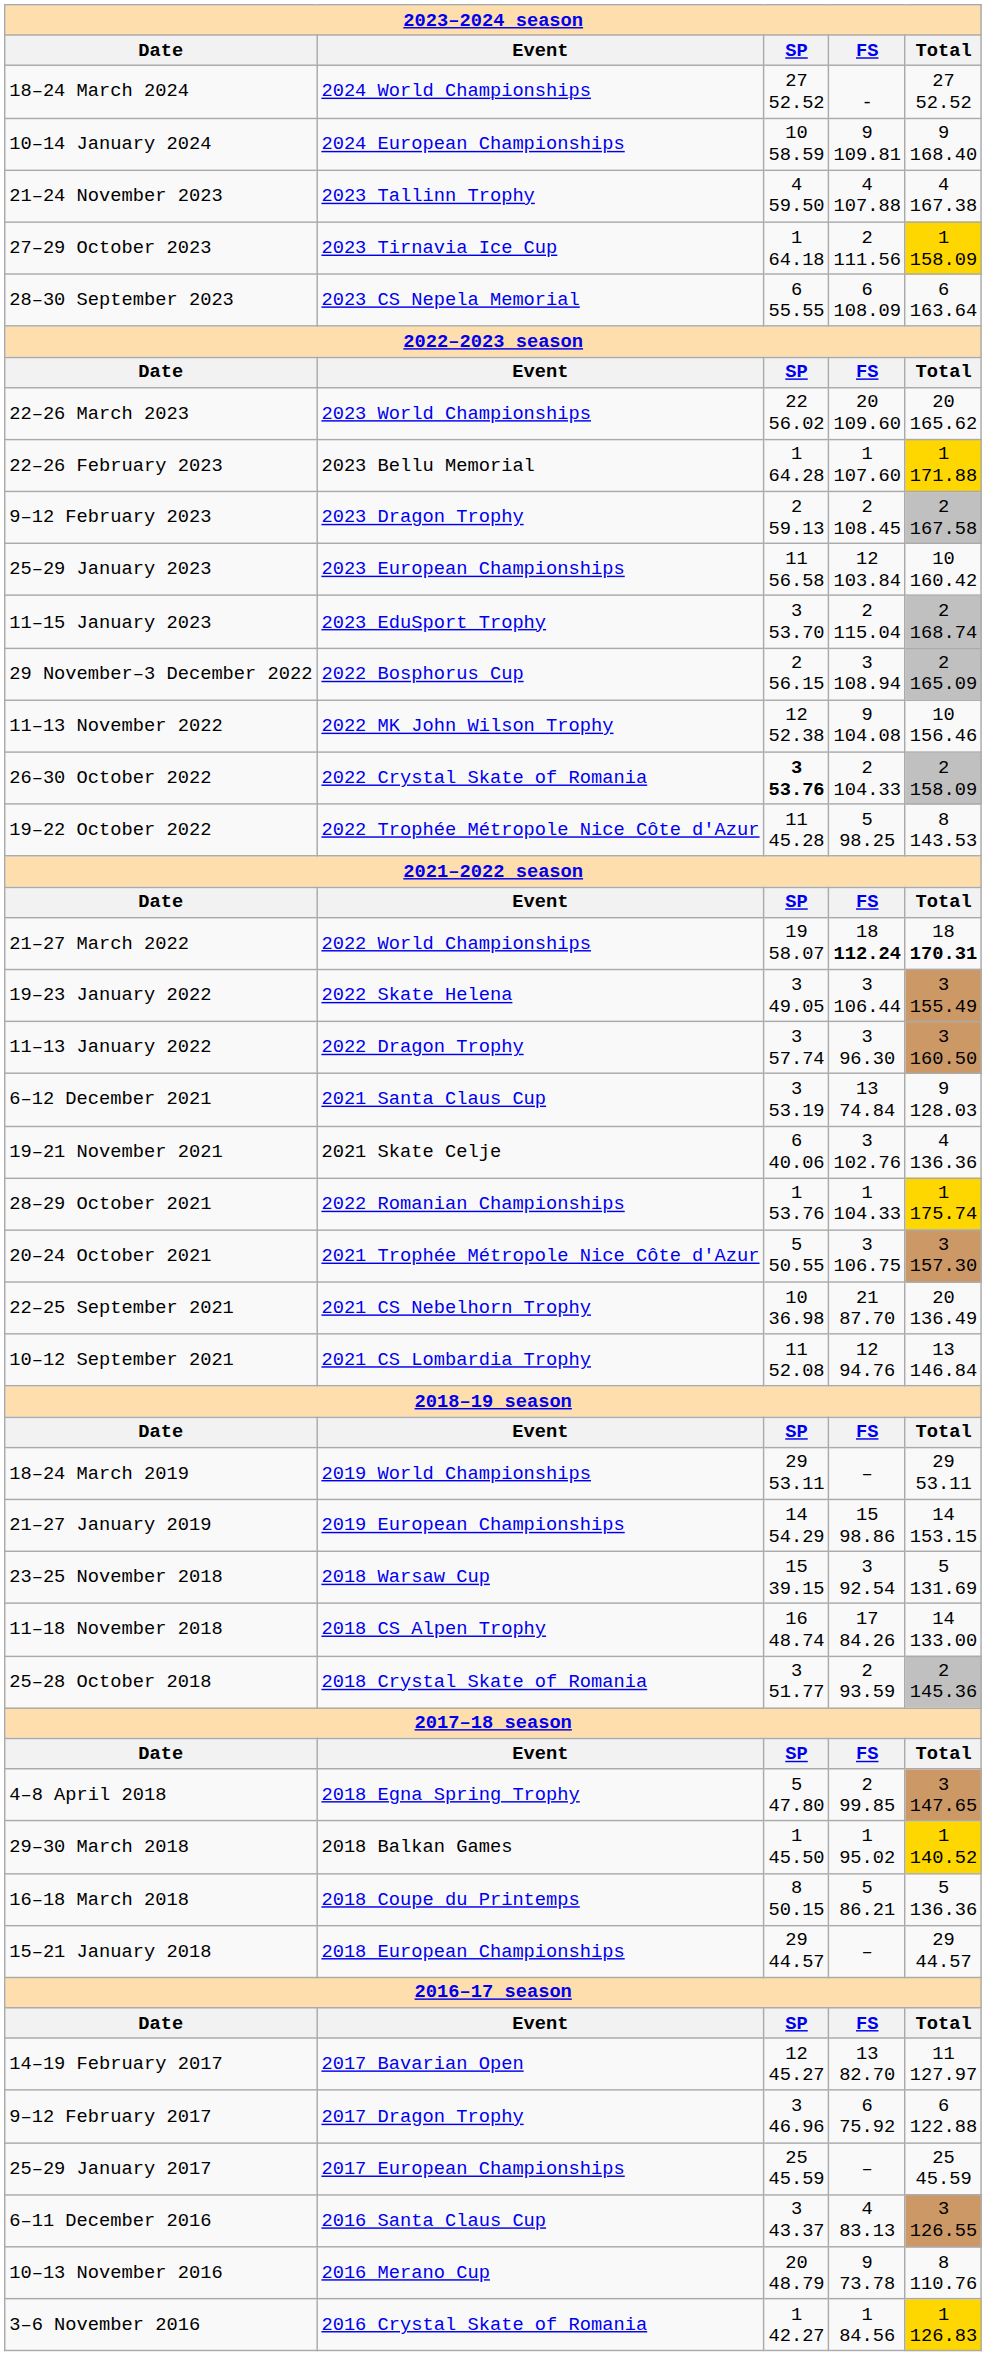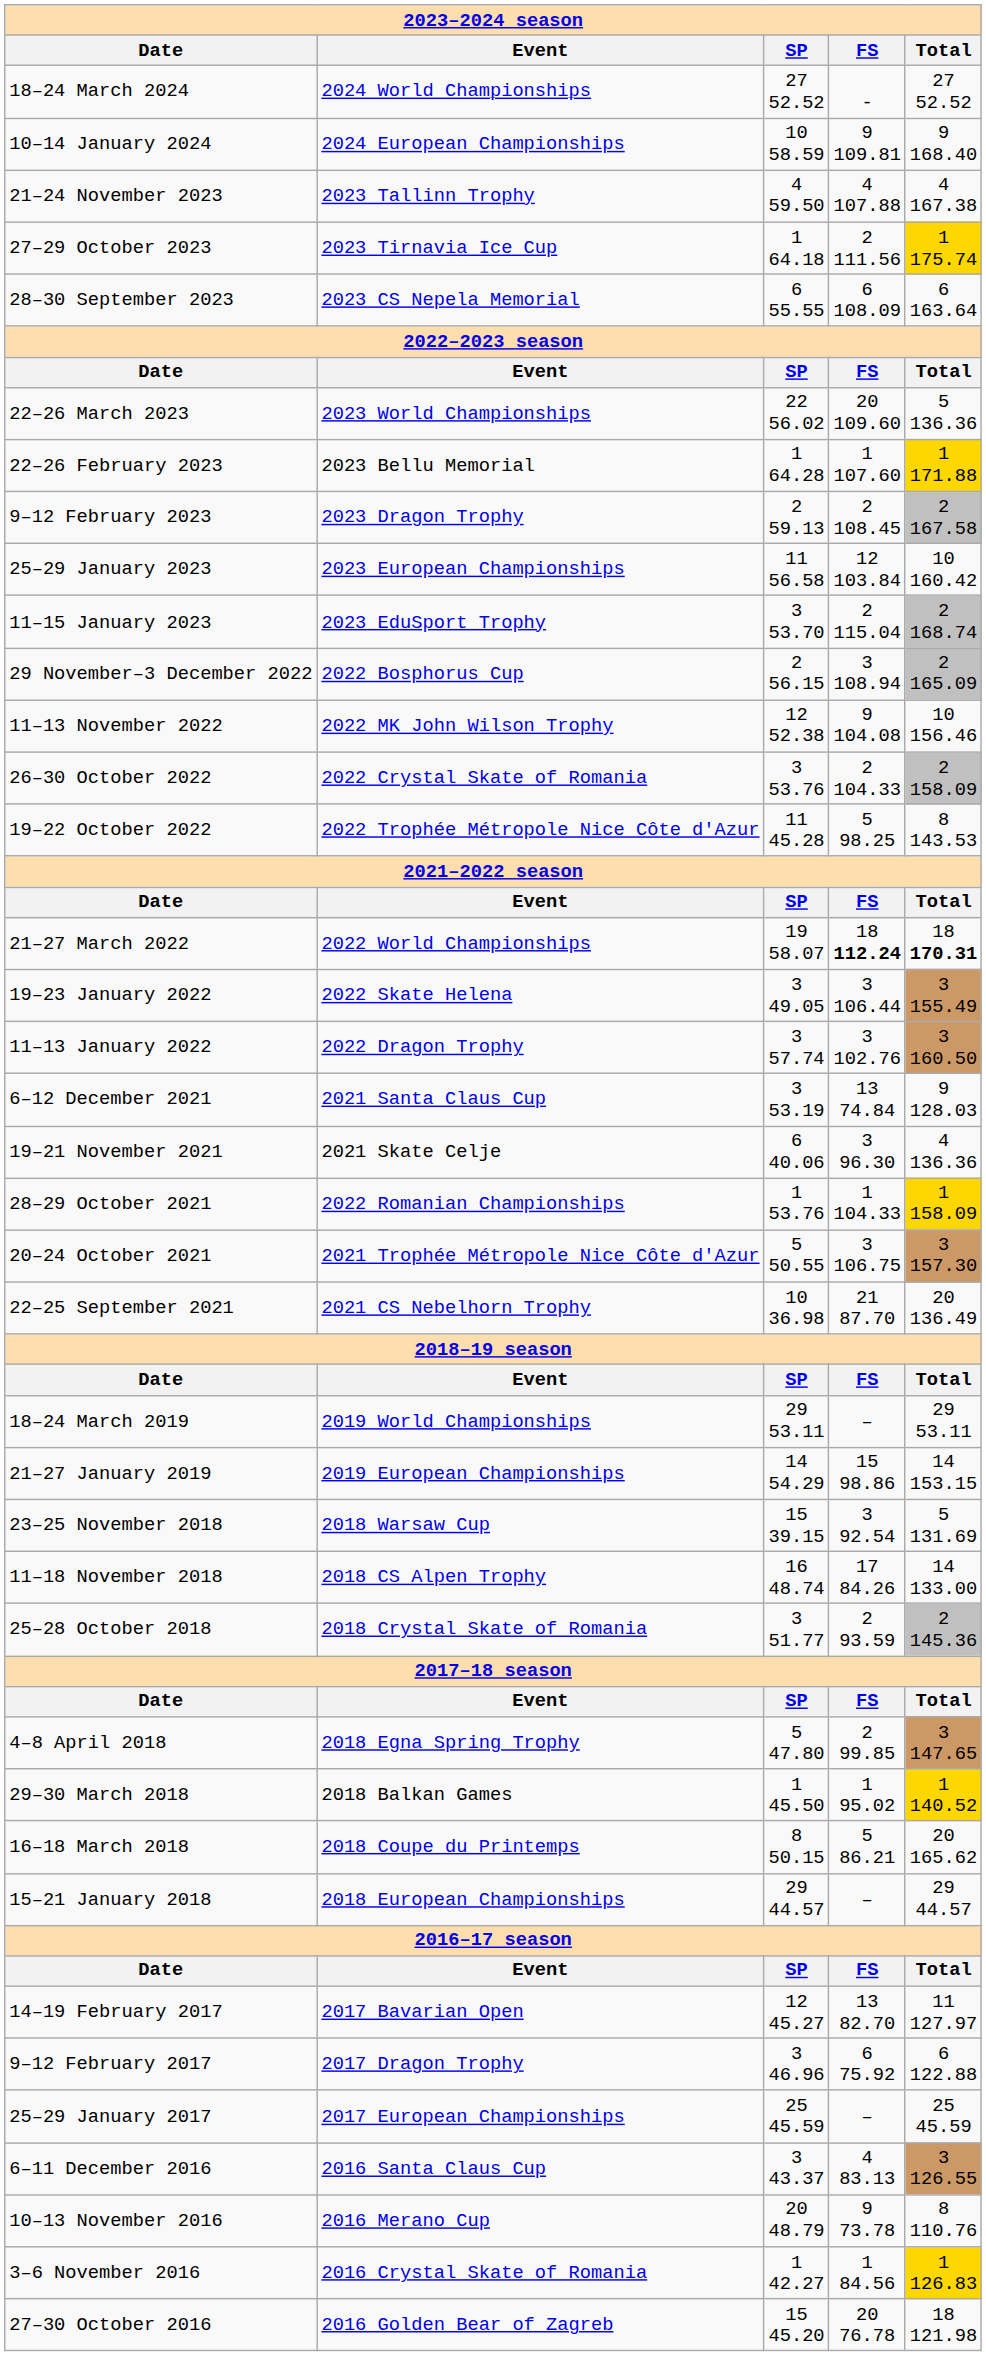27–29 October 2023 | Total: 1 158.09 -> 1 175.74
22–26 March 2023 | Total: 20 165.62 -> 5 136.36
26–30 October 2022 | SP: bold -> normal
11–13 January 2022 | FS: 3 96.30 -> 3 102.76
19–21 November 2021 | FS: 3 102.76 -> 3 96.30
28–29 October 2021 | Total: 1 175.74 -> 1 158.09
- row: 10–12 September 2021 | 2021 CS Lombardia Trophy | 11 52.08 | 12 94.76 | 13 146.84
16–18 March 2018 | Total: 5 136.36 -> 20 165.62
+ row: 27–30 October 2016 | 2016 Golden Bear of Zagreb | 15 45.20 | 20 76.78 | 18 121.98
